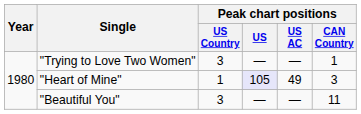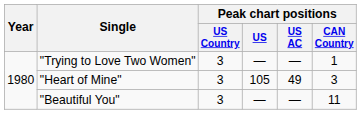"Heart of Mine" | Peak chart positions / US Country: 1 -> 3
"Heart of Mine" | Peak chart positions / US: lavender background -> no background
